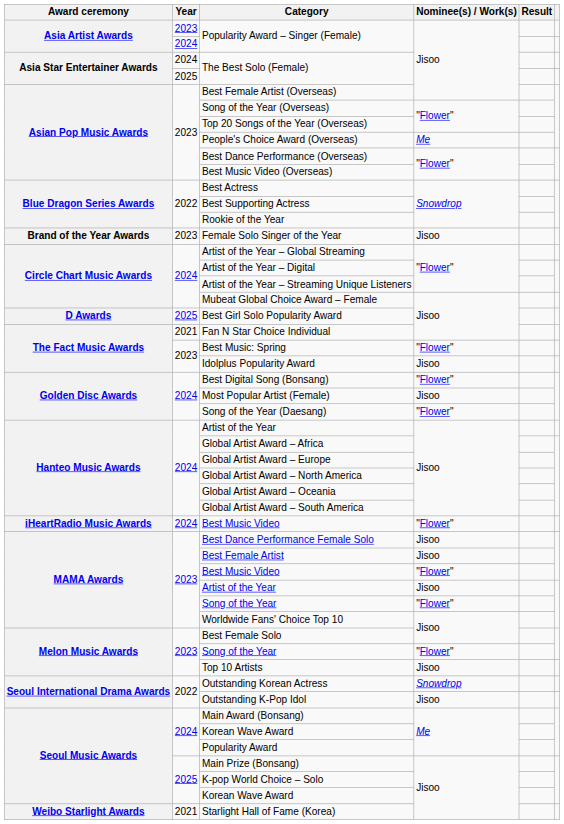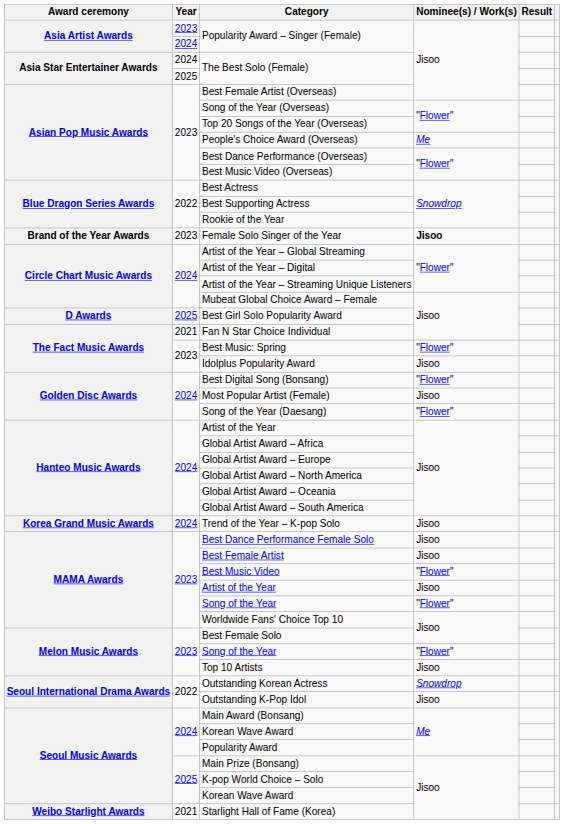Female Solo Singer of the Year | Nominee(s) / Work(s): normal -> bold
- row: iHeartRadio Music Awards | 2024 | Best Music Video | "Flower"
+ row: Korea Grand Music Awards | 2024 | Trend of the Year – K-pop Solo | Jisoo
